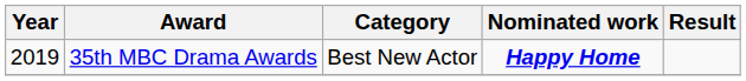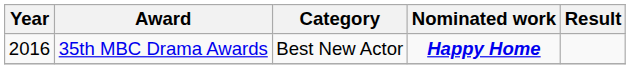35th MBC Drama Awards | Year: 2019 -> 2016
